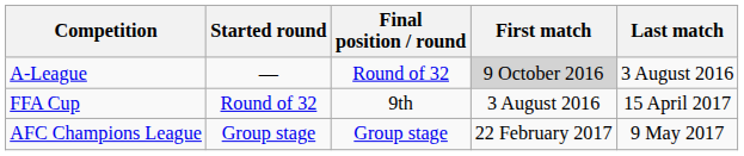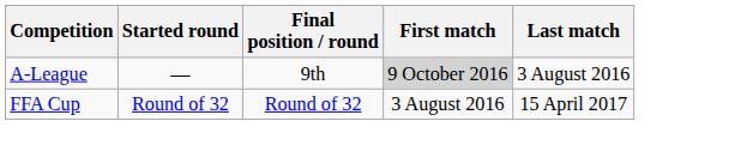A-League | Final position / round: Round of 32 -> 9th
FFA Cup | Final position / round: 9th -> Round of 32
- row: AFC Champions League | Group stage | Group stage | 22 February 2017 | 9 May 2017
